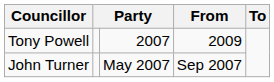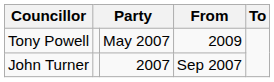Tony Powell | column 3: 2007 -> May 2007
John Turner | column 3: May 2007 -> 2007
